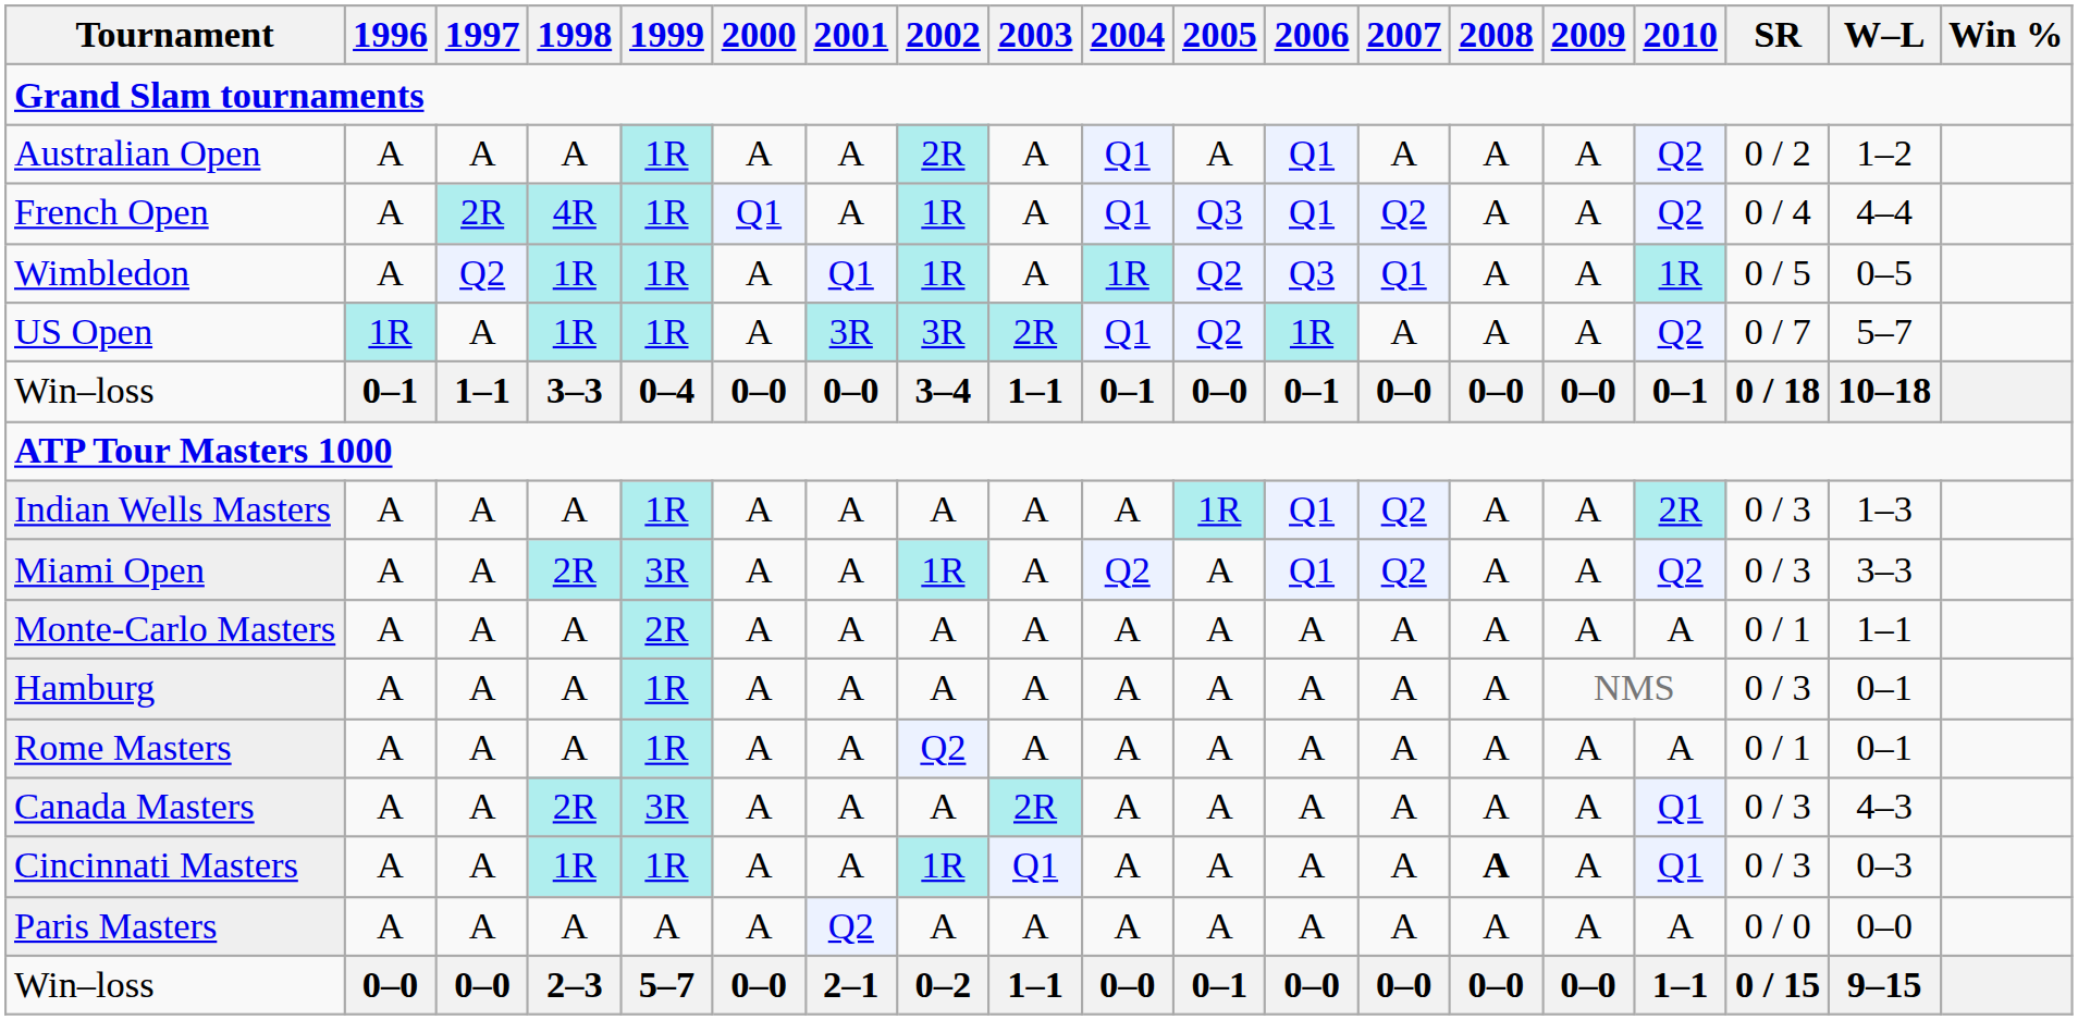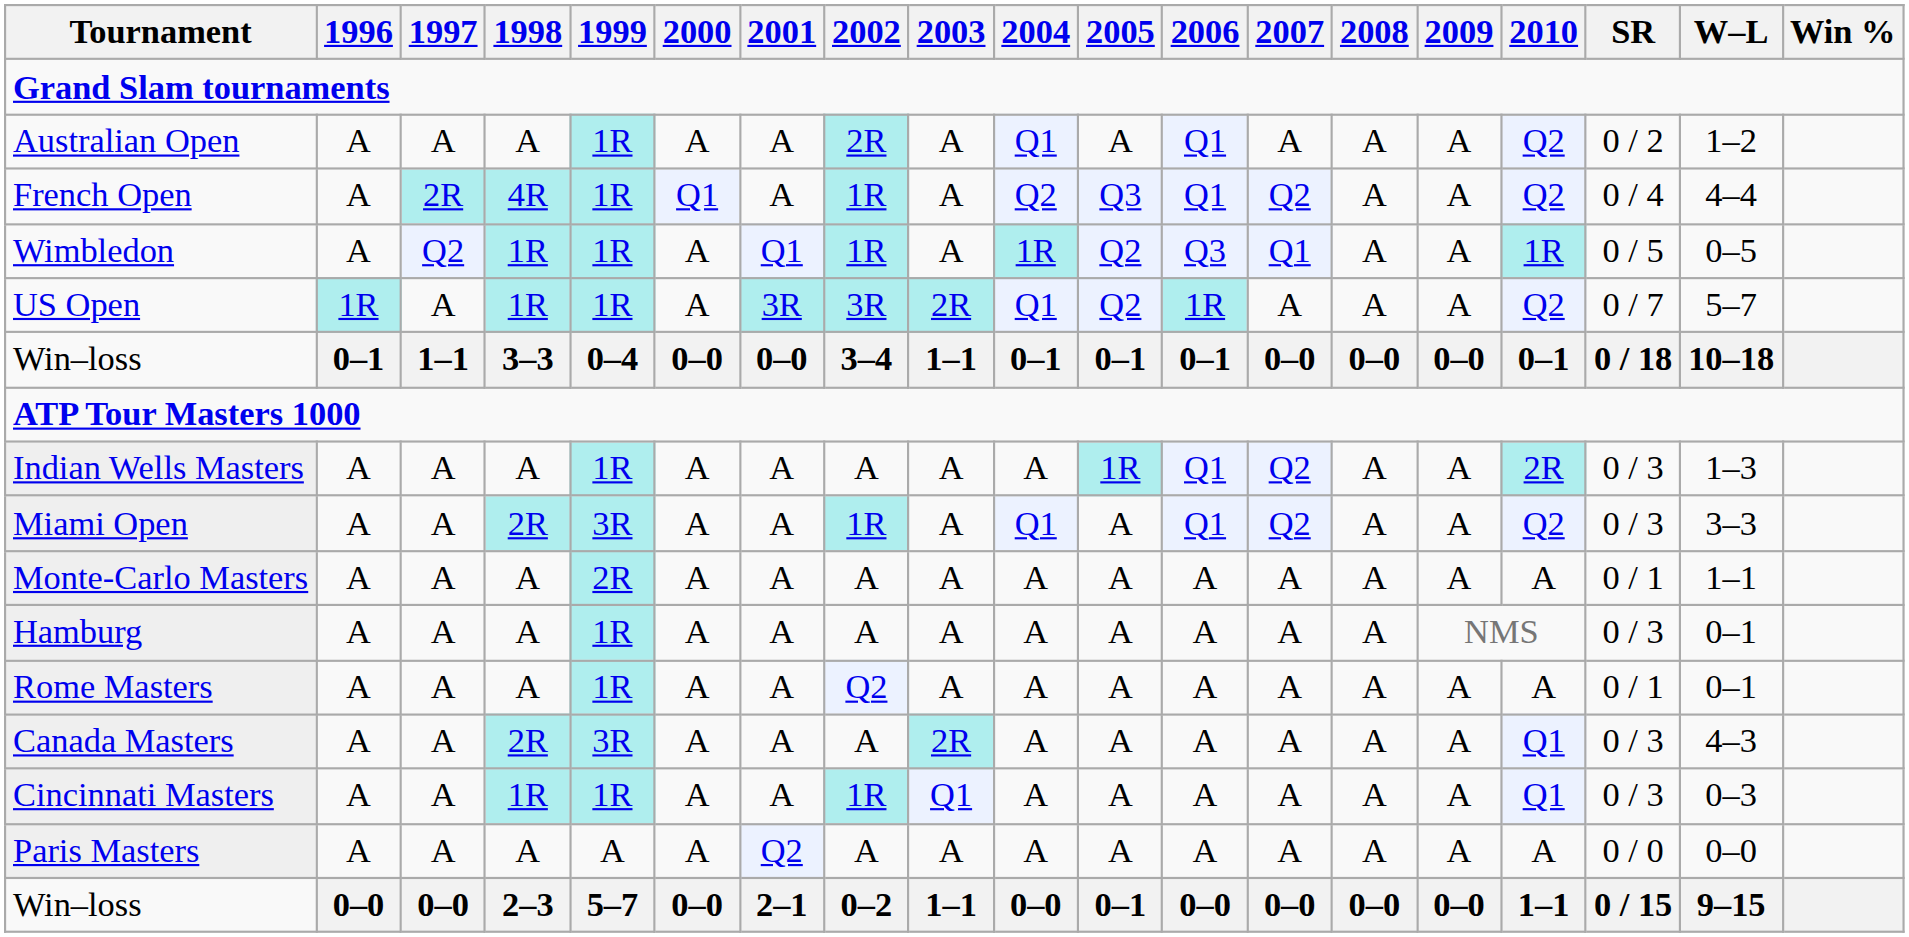French Open | 2004: Q1 -> Q2
Win–loss / 3–3 | 2005: 0–0 -> 0–1
Miami Open | 2004: Q2 -> Q1
Cincinnati Masters | 2008: bold -> normal
